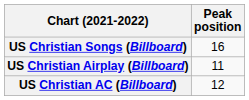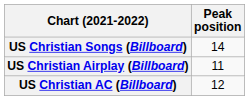US Christian Songs (Billboard) | Peak position: 16 -> 14
